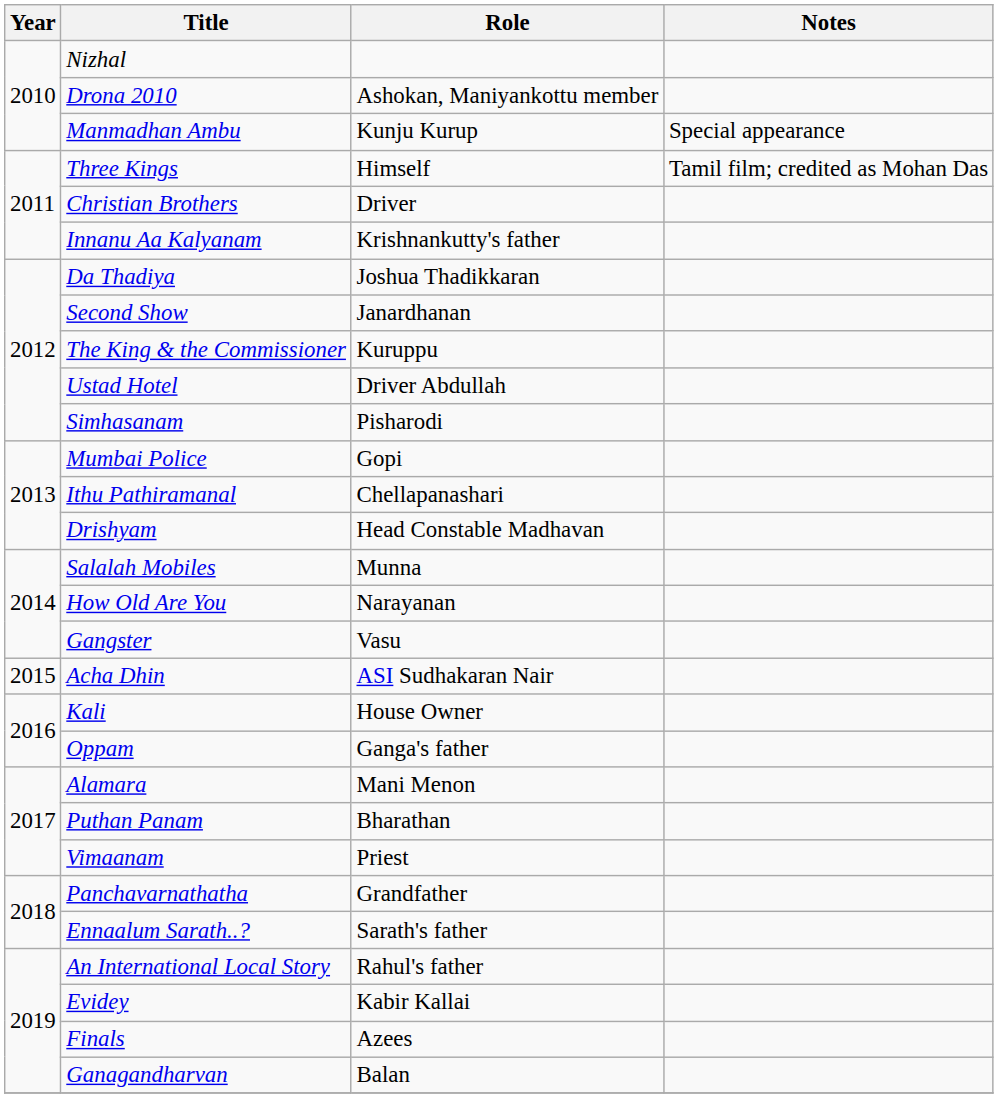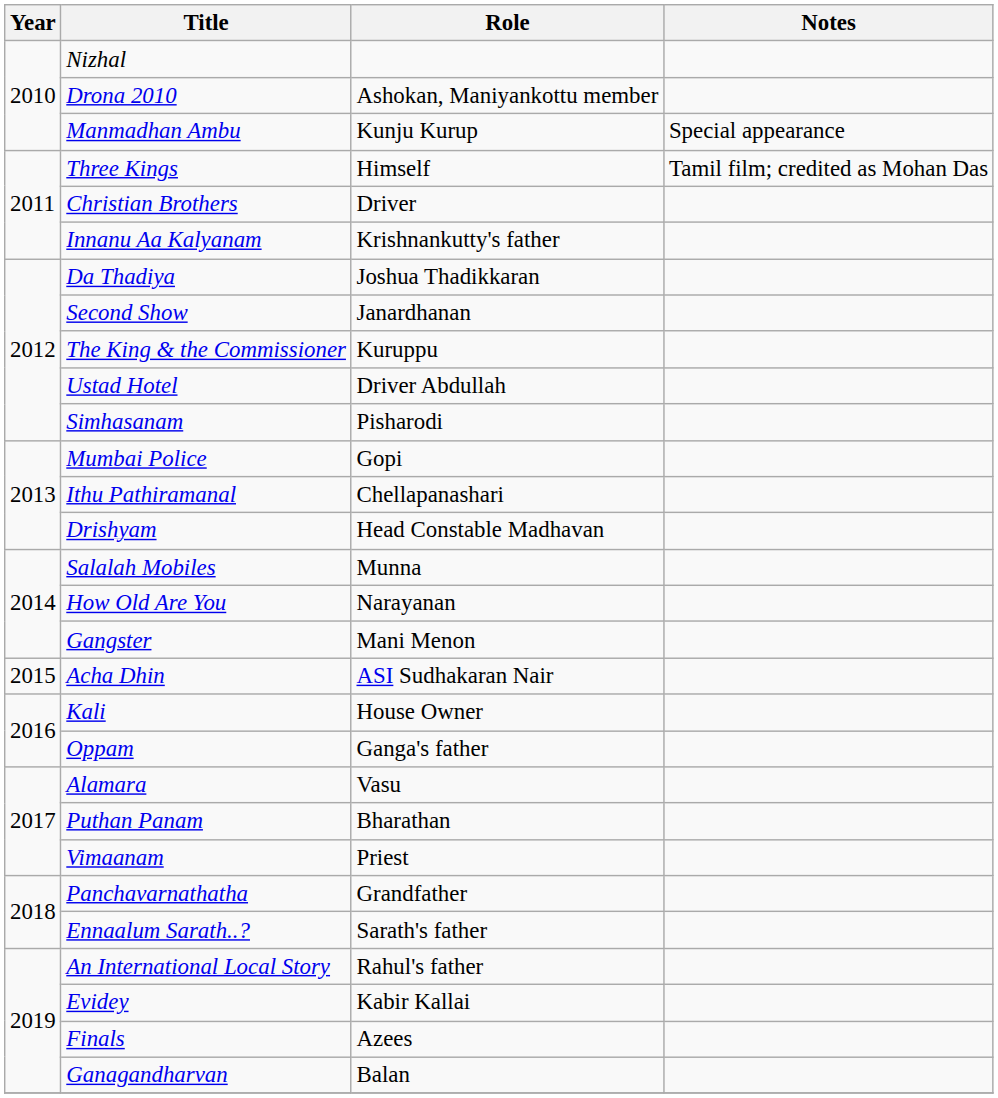Gangster | Role: Vasu -> Mani Menon
Alamara | Role: Mani Menon -> Vasu
